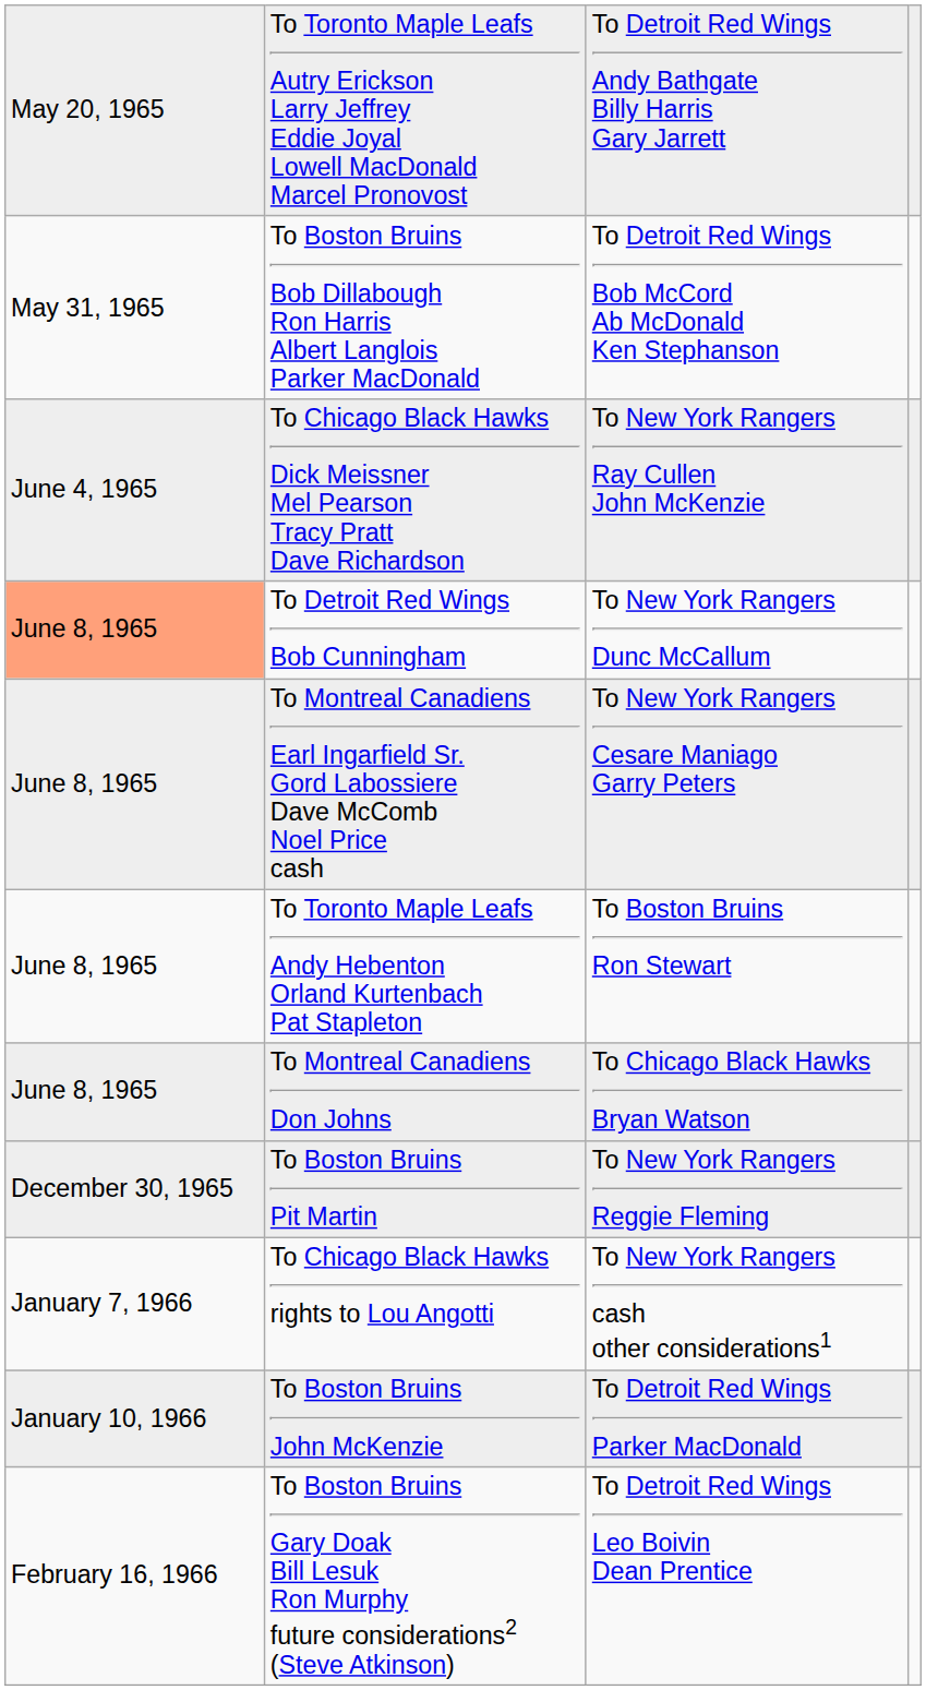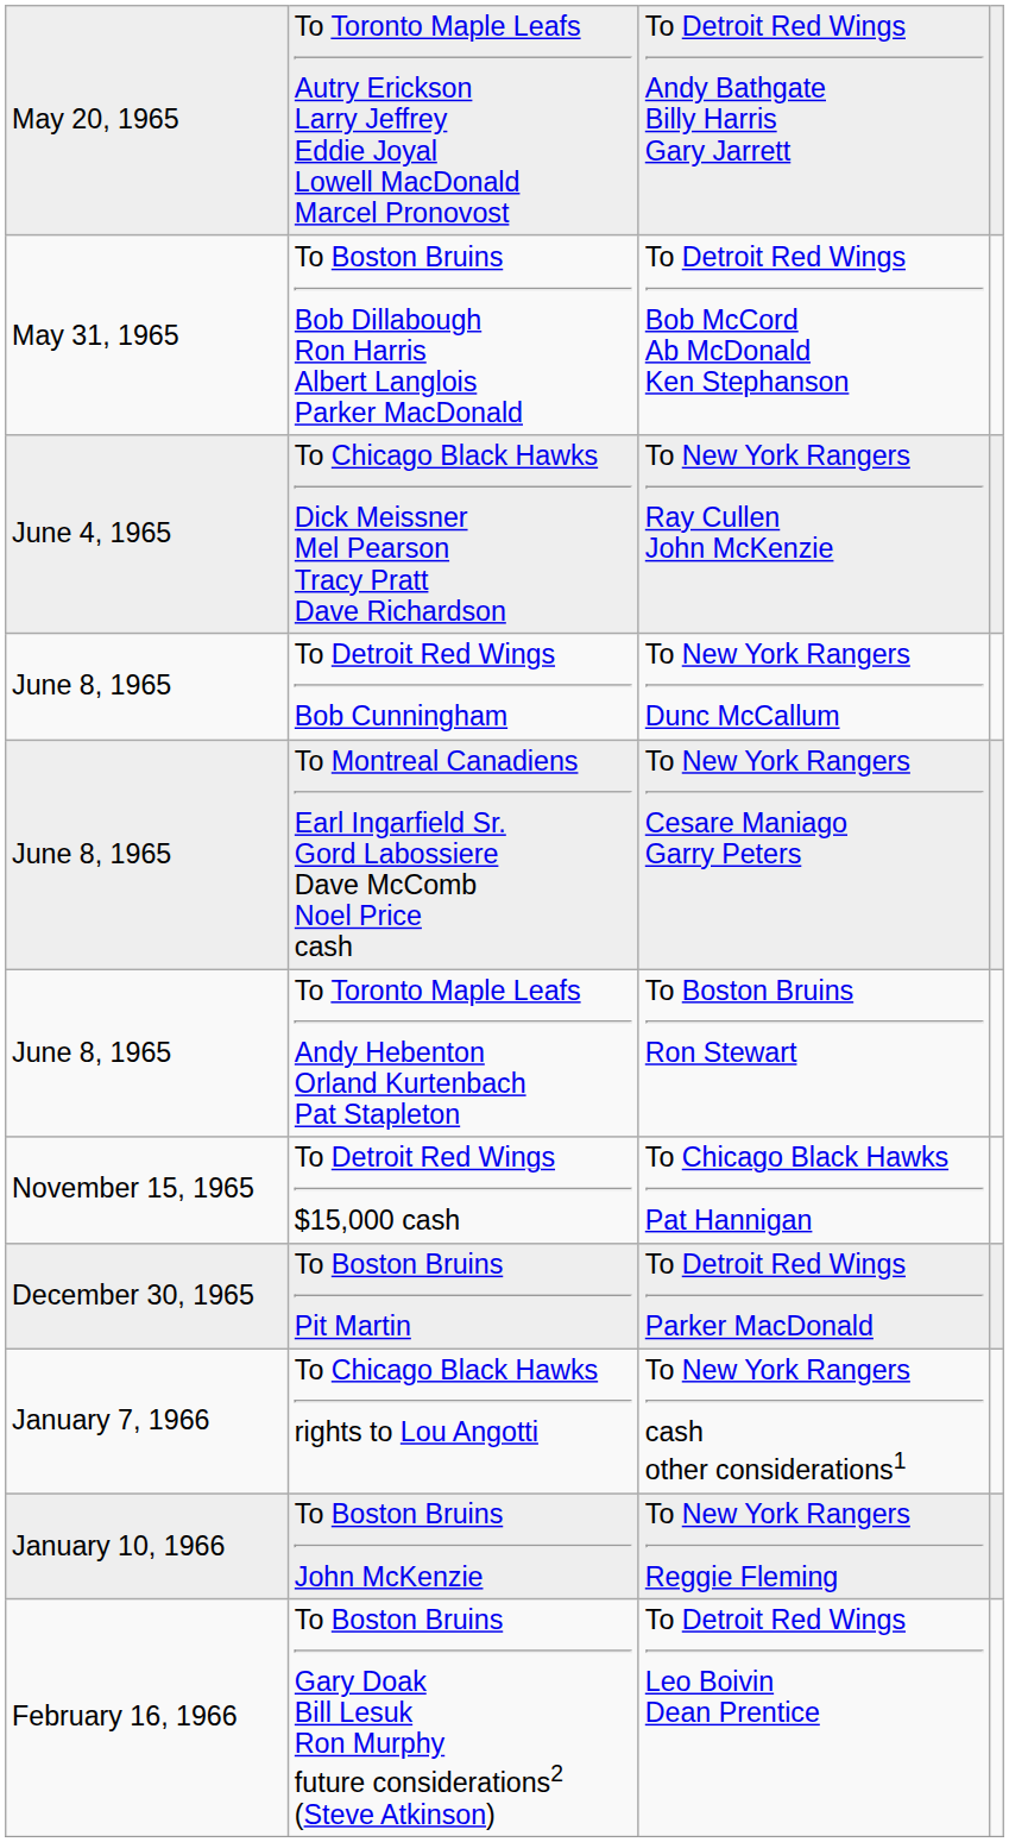To Detroit Red Wings Bob Cunningham | column 1: lightsalmon background -> no background
- row: June 8, 1965 | To Montreal Canadiens Don Johns | To Chicago Black Hawks Bryan Watson
+ row: November 15, 1965 | To Detroit Red Wings $15,000 cash | To Chicago Black Hawks Pat Hannigan
To Boston Bruins Pit Martin | column 3: To New York Rangers Reggie Fleming -> To Detroit Red Wings Parker MacDonald
To Boston Bruins John McKenzie | column 3: To Detroit Red Wings Parker MacDonald -> To New York Rangers Reggie Fleming
